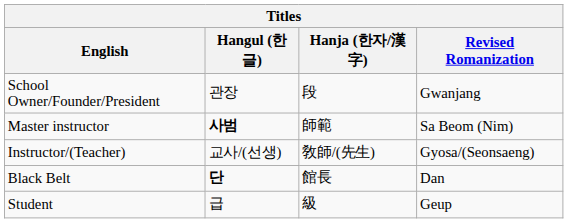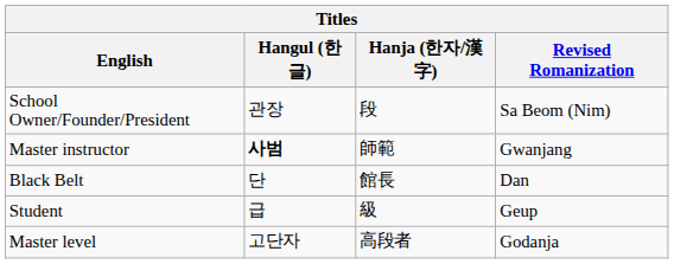School Owner/Founder/President | Revised Romanization: Gwanjang -> Sa Beom (Nim)
Master instructor | Revised Romanization: Sa Beom (Nim) -> Gwanjang
- row: Instructor/(Teacher) | 교사/(선생) | 敎師/(先生) | Gyosa/(Seonsaeng)
Black Belt | Hangul (한글): bold -> normal
+ row: Master level | 고단자 | 高段者 | Godanja
